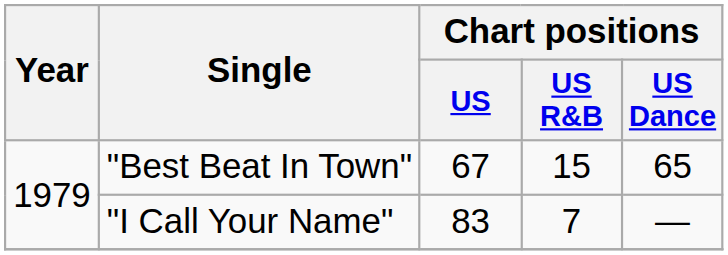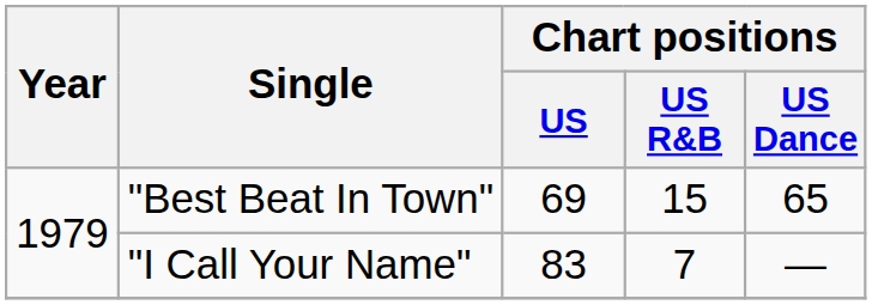"Best Beat In Town" | Chart positions / US: 67 -> 69
